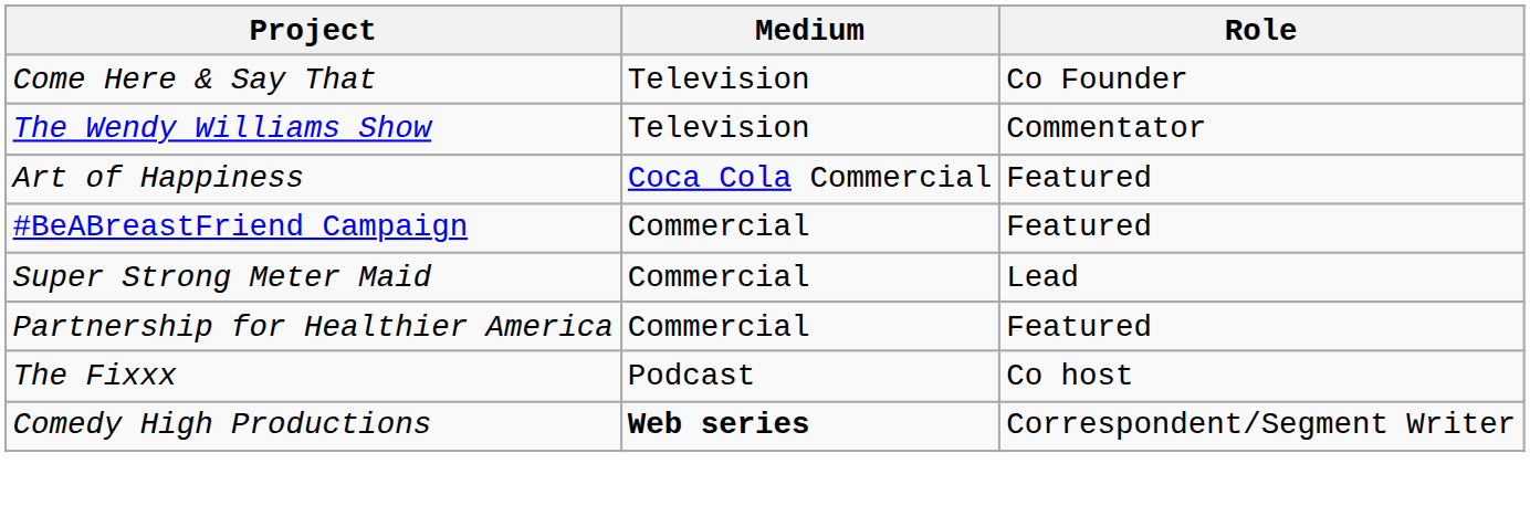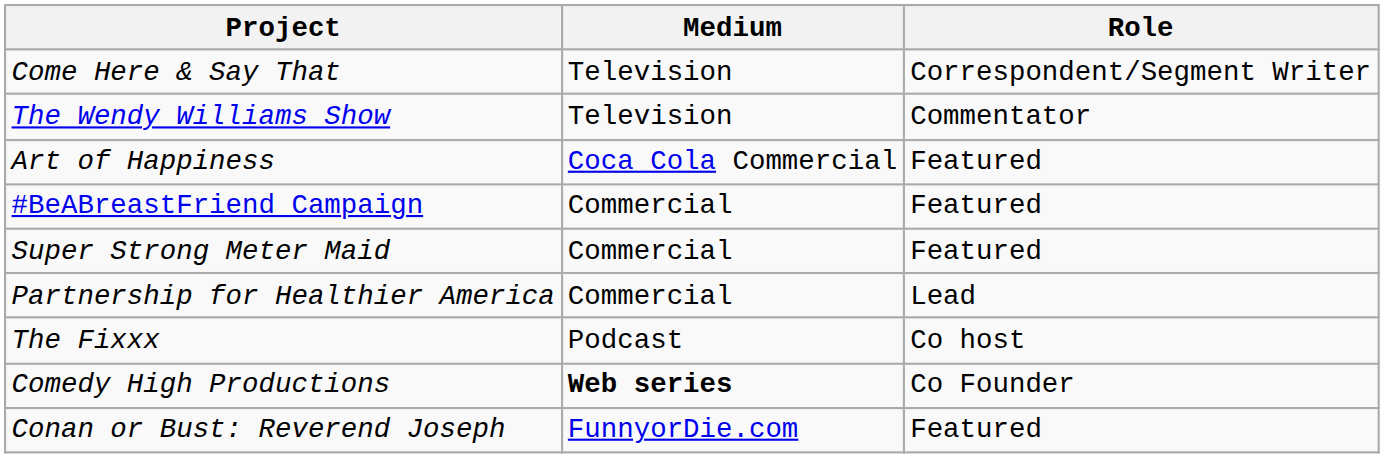Come Here & Say That | Role: Co Founder -> Correspondent/Segment Writer
Super Strong Meter Maid | Role: Lead -> Featured
Partnership for Healthier America | Role: Featured -> Lead
Comedy High Productions | Role: Correspondent/Segment Writer -> Co Founder
+ row: Conan or Bust: Reverend Joseph | FunnyorDie.com | Featured
